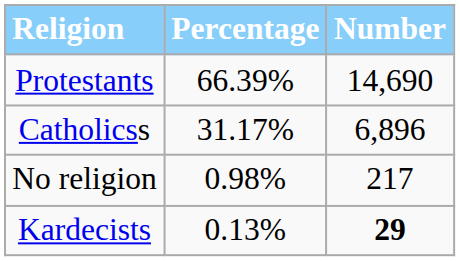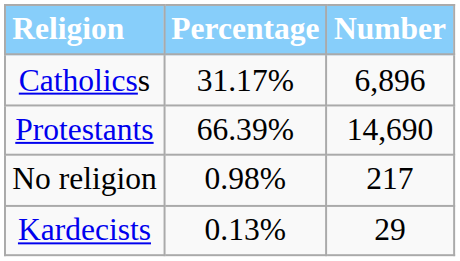rows swapped: Catholicss <-> Protestants
Kardecists | Number: bold -> normal
